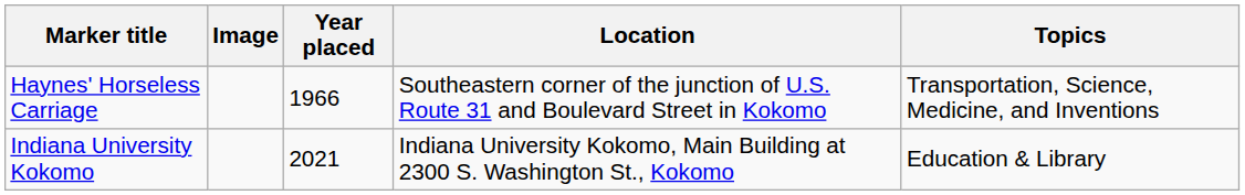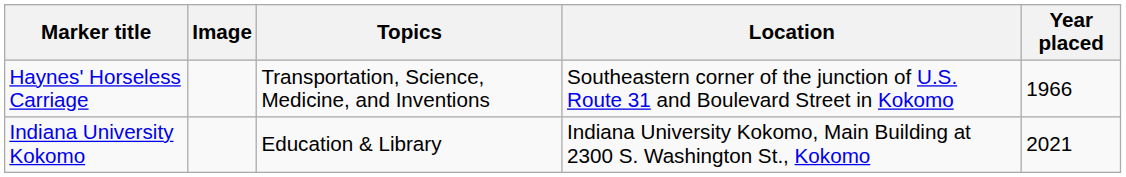columns swapped: Year placed <-> Topics
